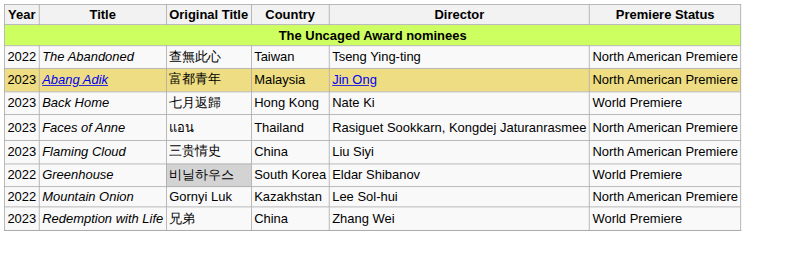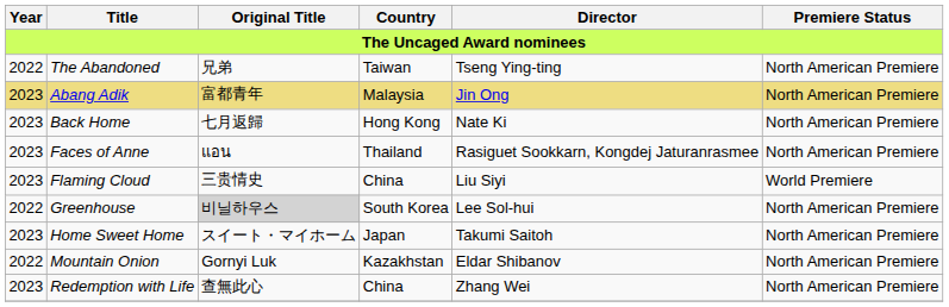The Abandoned | Original Title: 查無此心 -> 兄弟
Back Home | Premiere Status: World Premiere -> North American Premiere
Flaming Cloud | Premiere Status: North American Premiere -> World Premiere
Greenhouse | Director: Eldar Shibanov -> Lee Sol-hui
Greenhouse | Premiere Status: World Premiere -> North American Premiere
+ row: 2023 | Home Sweet Home | スイート・マイホーム | Japan | Takumi Saitoh | North American Premiere
Mountain Onion | Director: Lee Sol-hui -> Eldar Shibanov
Redemption with Life | Original Title: 兄弟 -> 查無此心
Redemption with Life | Premiere Status: World Premiere -> North American Premiere
